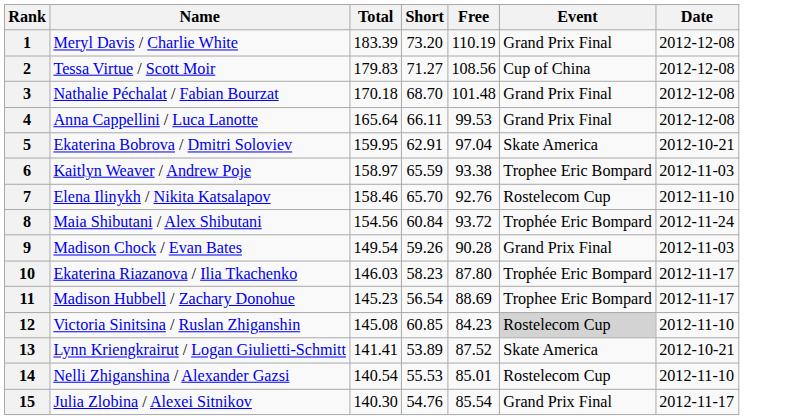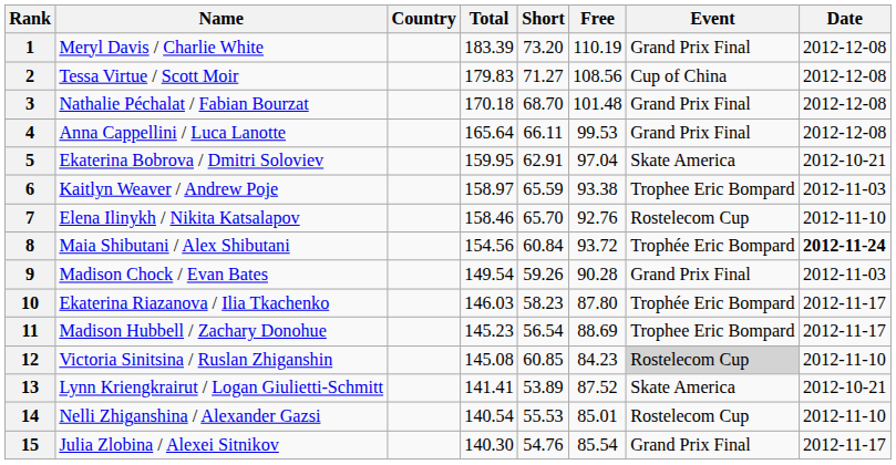+ column: Country
8 | Date: normal -> bold
